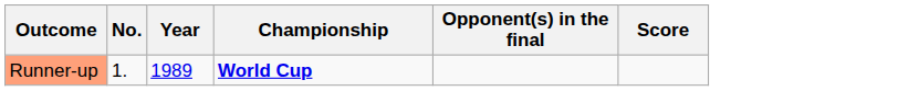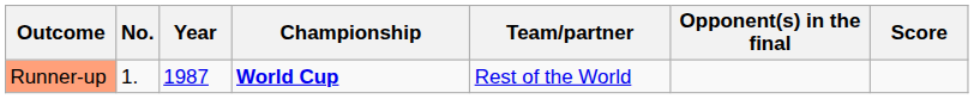+ column: Team/partner | Rest of the World
Runner-up | Year: 1989 -> 1987
